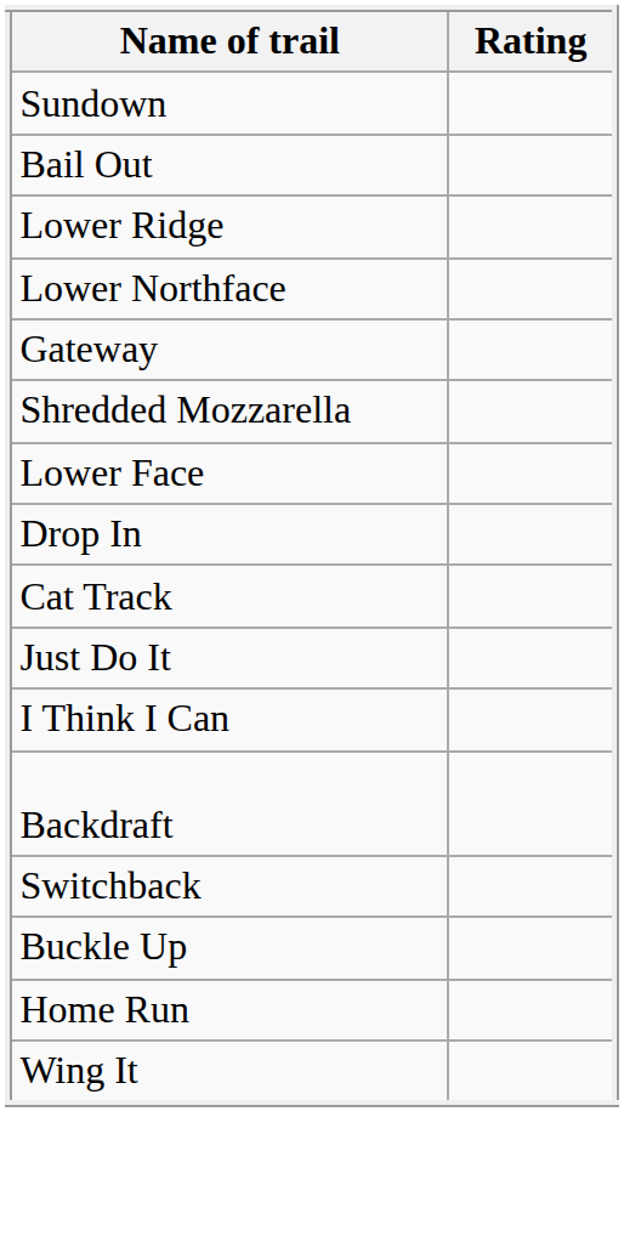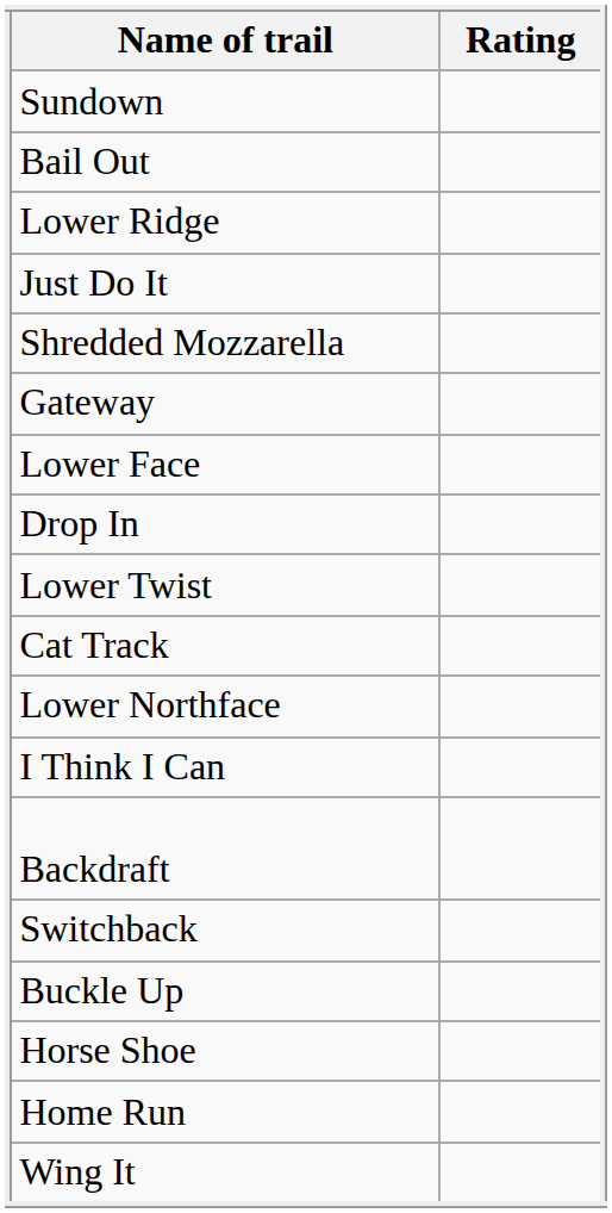rows swapped: Lower Northface <-> Just Do It
rows swapped: Gateway <-> Shredded Mozzarella
+ row: Lower Twist
+ row: Horse Shoe
